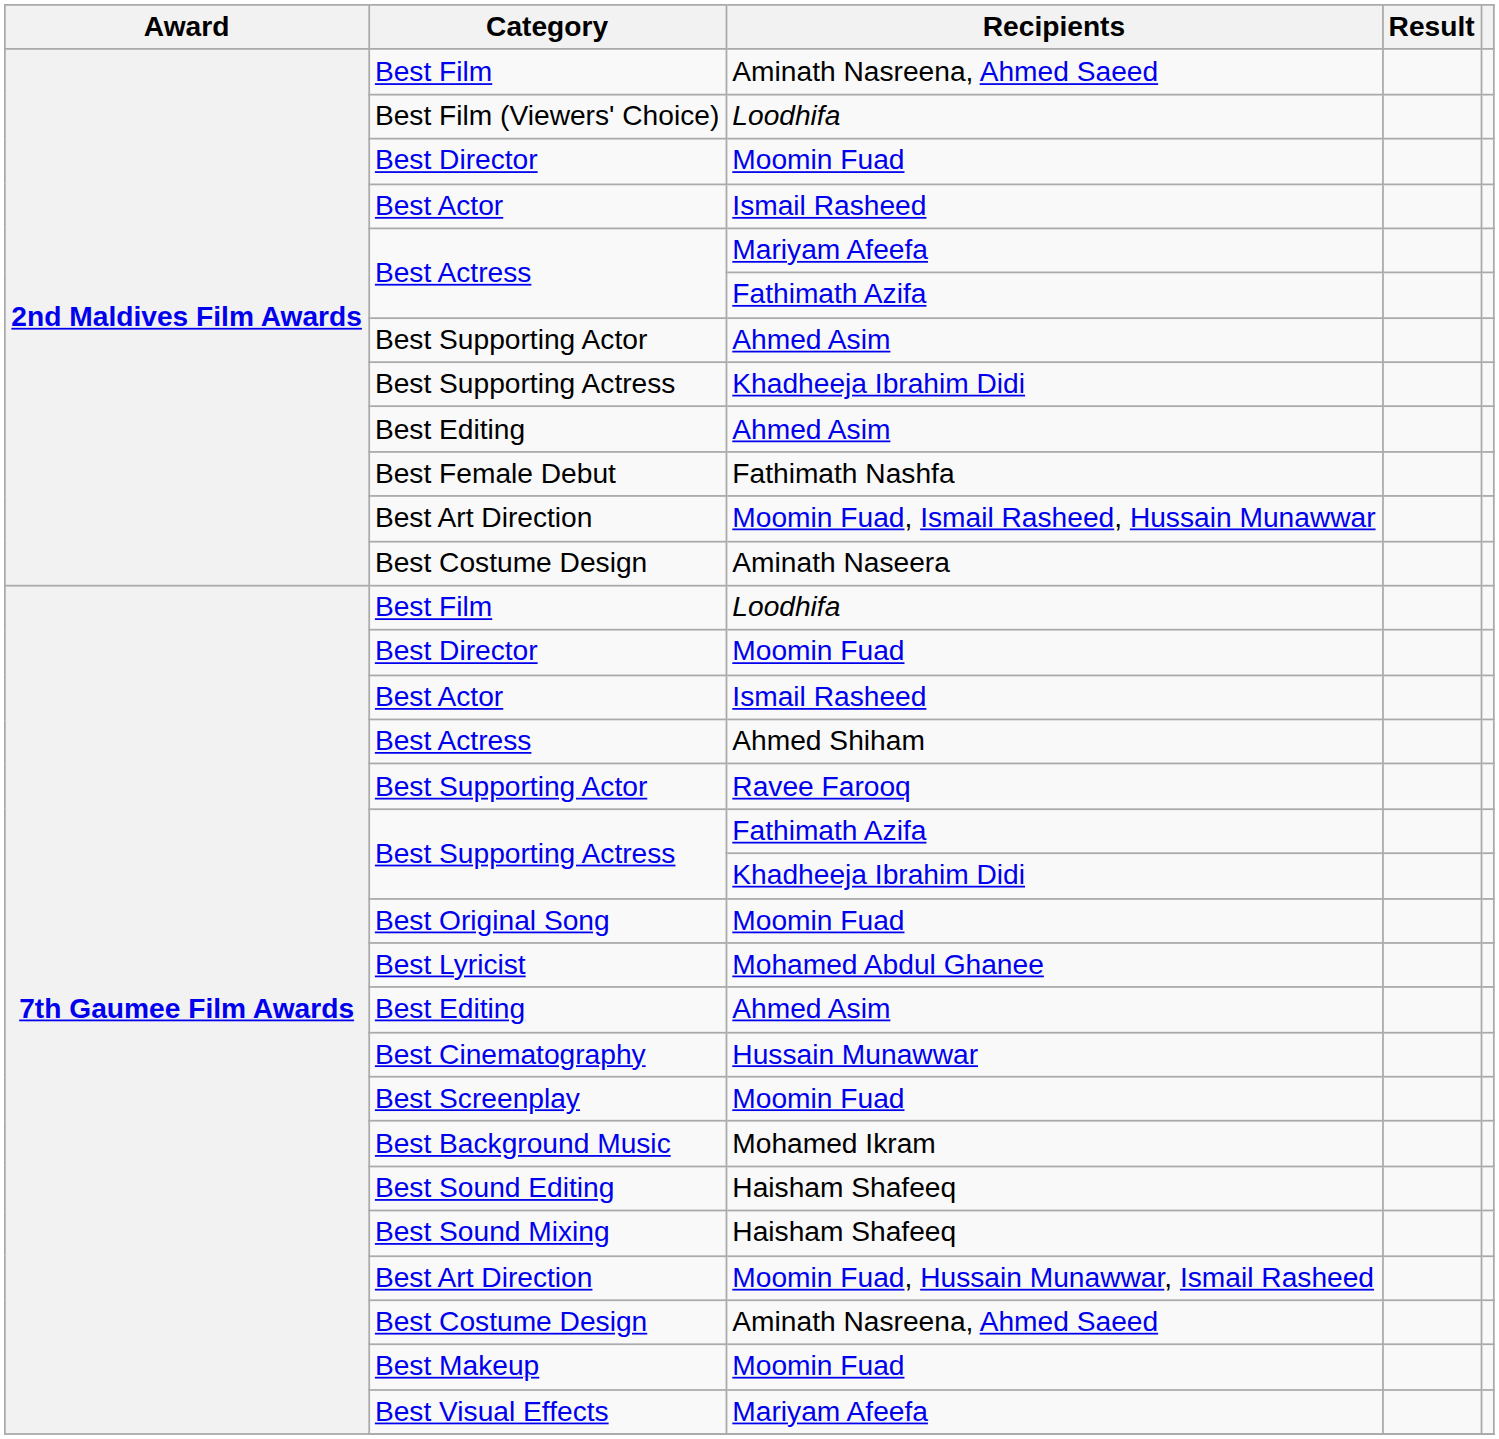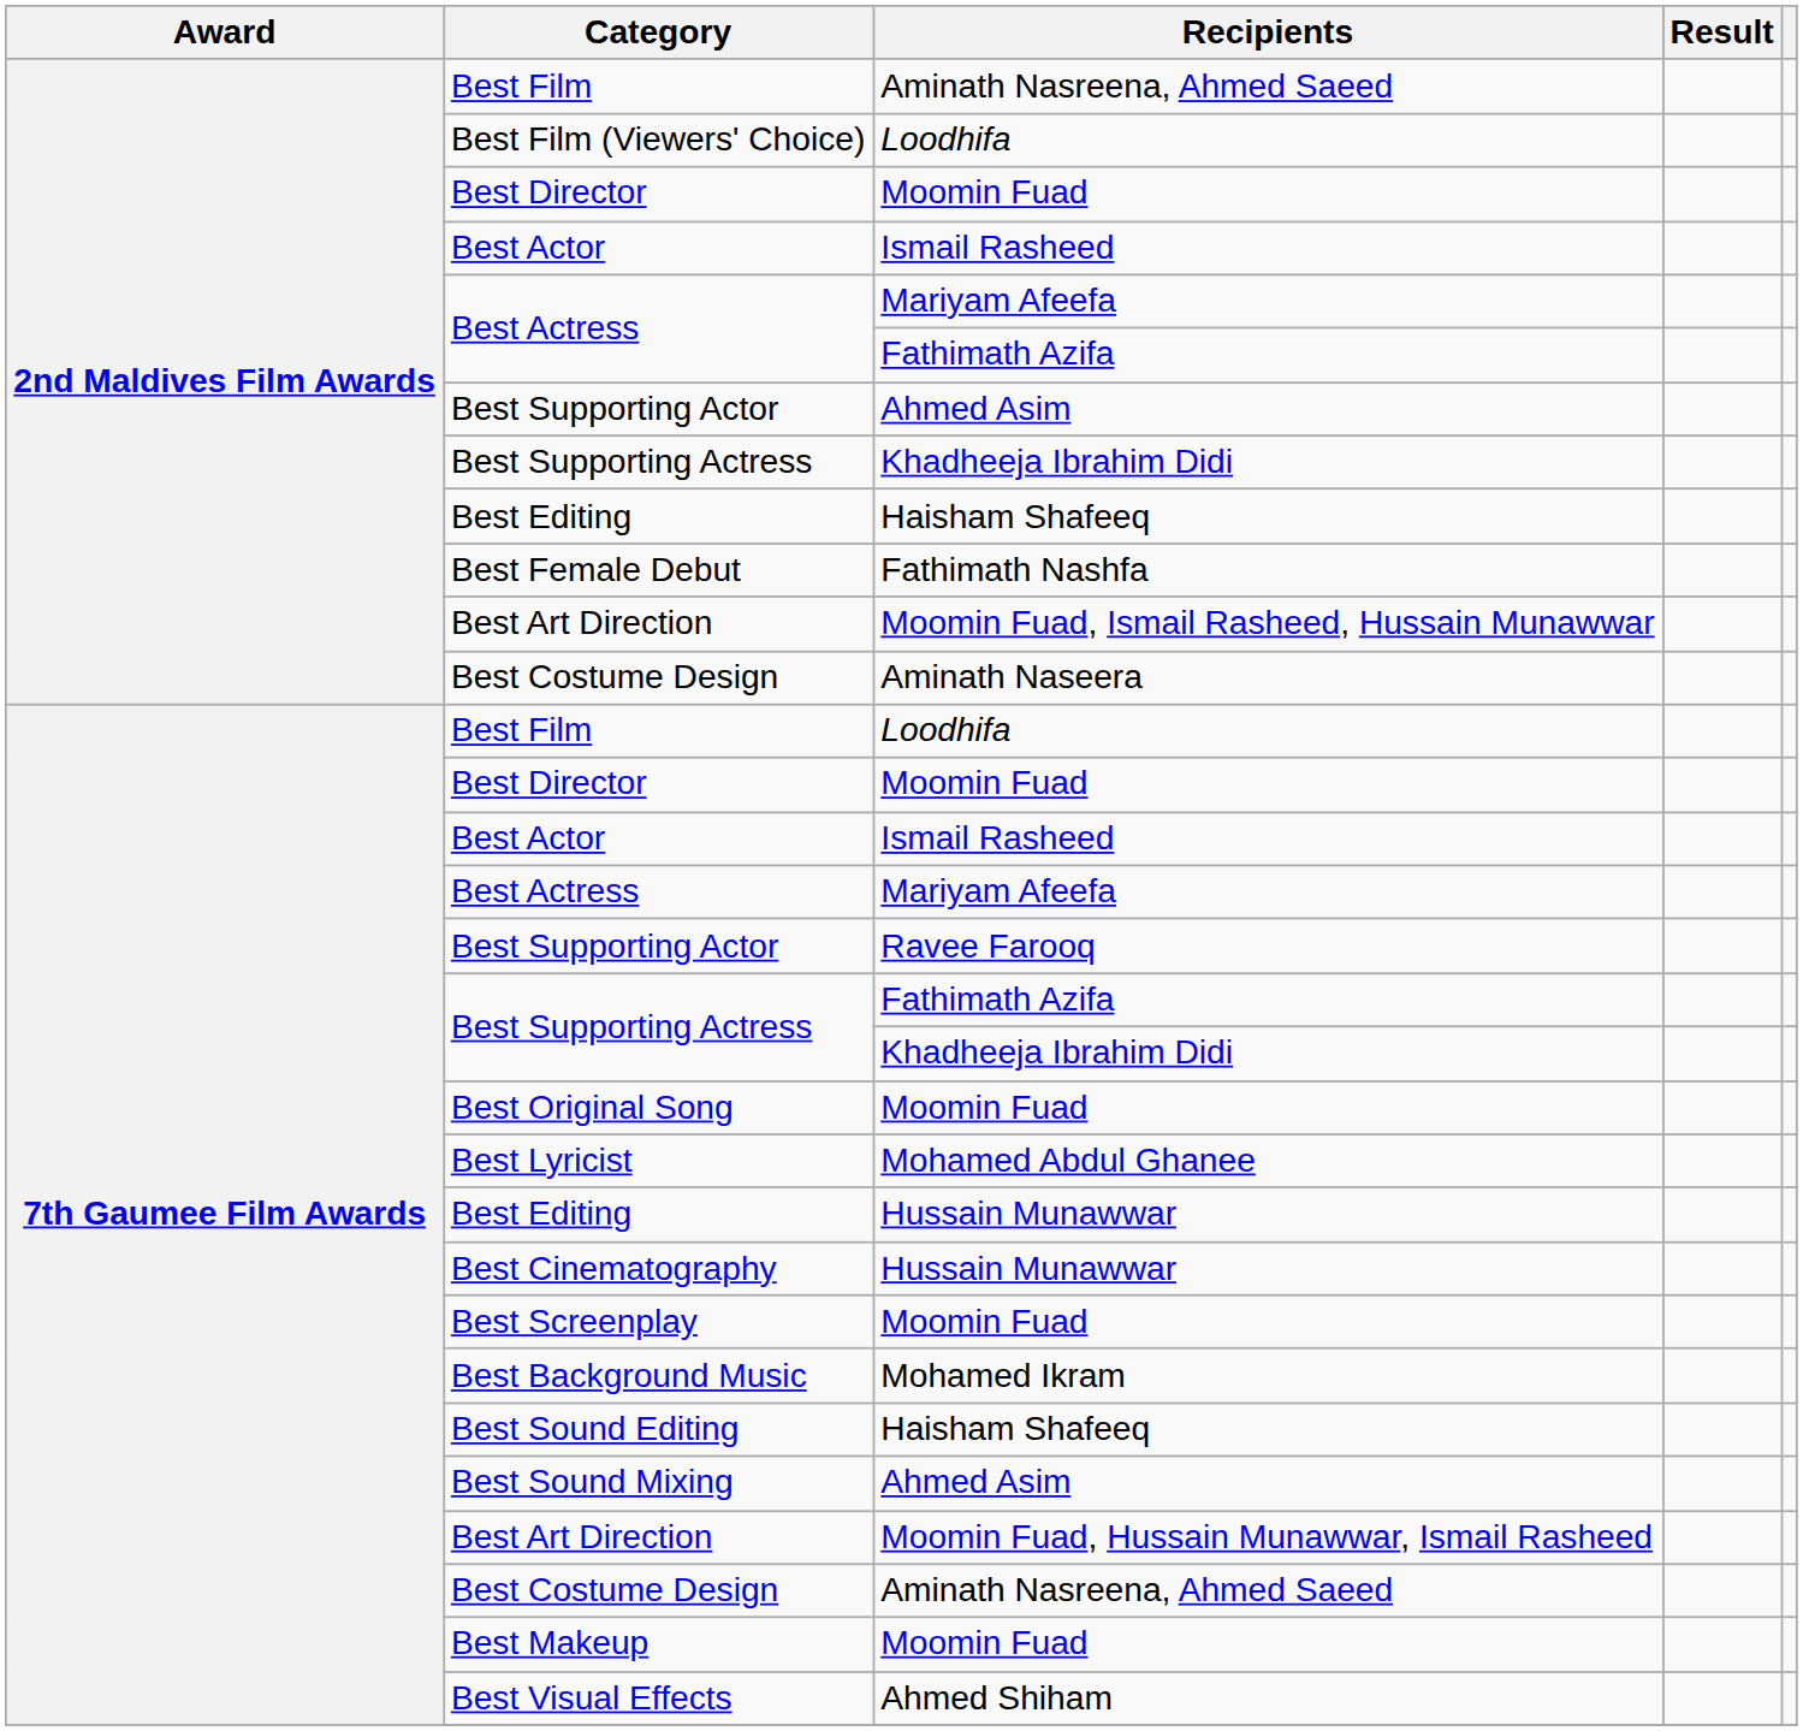2nd Maldives Film Awards / Best Editing | Recipients: Ahmed Asim -> Haisham Shafeeq
7th Gaumee Film Awards / Best Actress | Recipients: Ahmed Shiham -> Mariyam Afeefa
7th Gaumee Film Awards / Best Editing | Recipients: Ahmed Asim -> Hussain Munawwar
Best Sound Mixing | Recipients: Haisham Shafeeq -> Ahmed Asim
Best Visual Effects | Recipients: Mariyam Afeefa -> Ahmed Shiham
